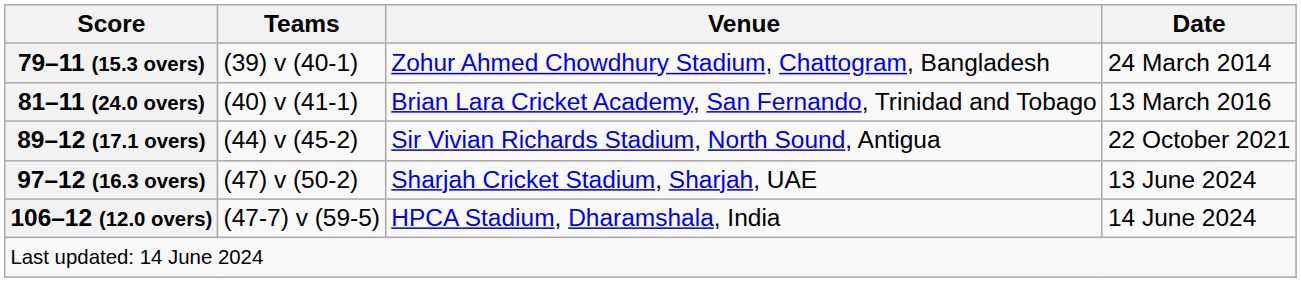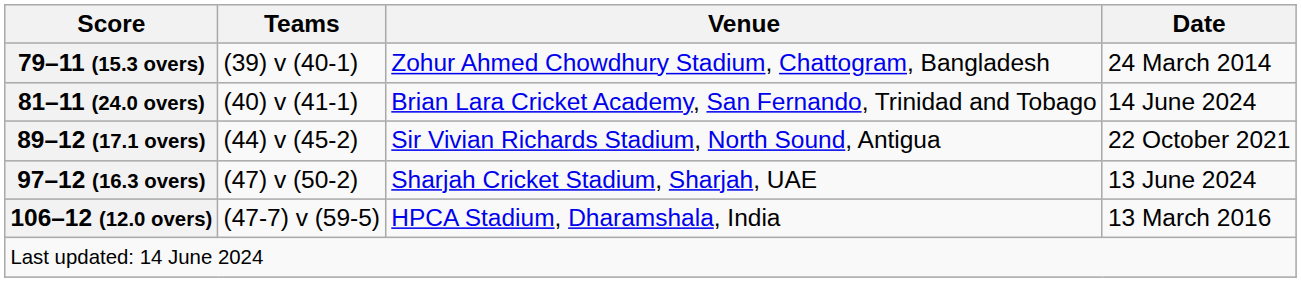81–11 (24.0 overs) | Date: 13 March 2016 -> 14 June 2024
106–12 (12.0 overs) | Date: 14 June 2024 -> 13 March 2016
